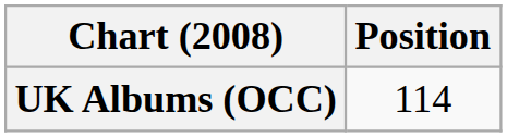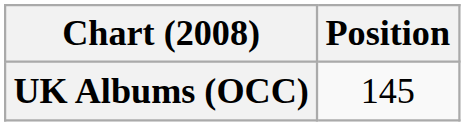UK Albums (OCC) | Position: 114 -> 145
